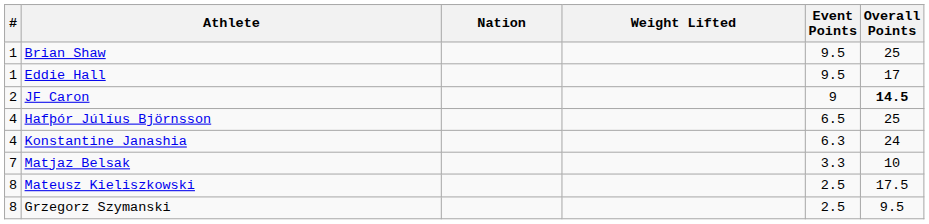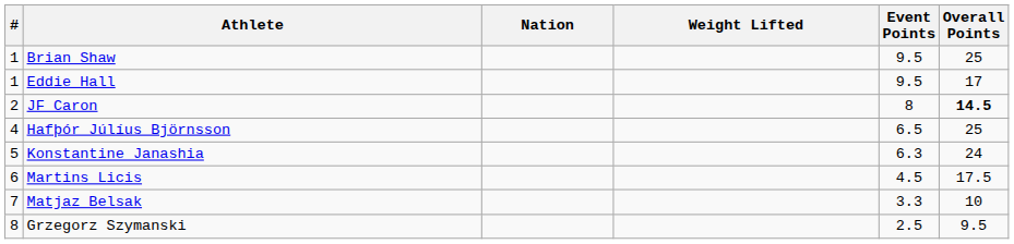JF Caron | Event Points: 9 -> 8
Konstantine Janashia | #: 4 -> 5
+ row: 6 | Martins Licis | 4.5 | 17.5
- row: 8 | Mateusz Kieliszkowski | 2.5 | 17.5
